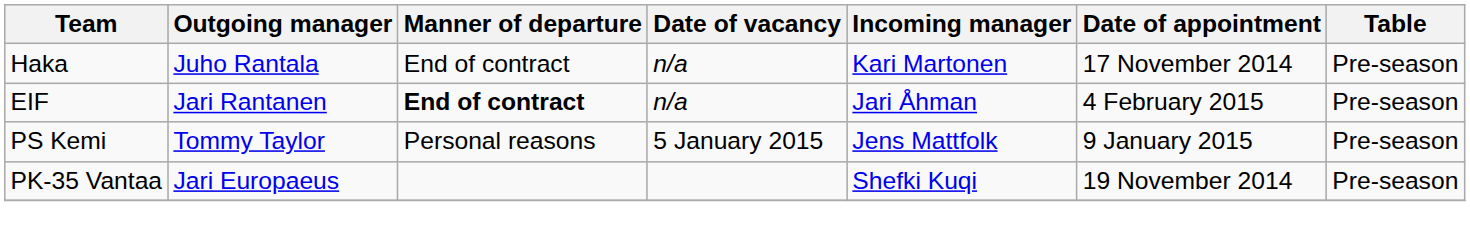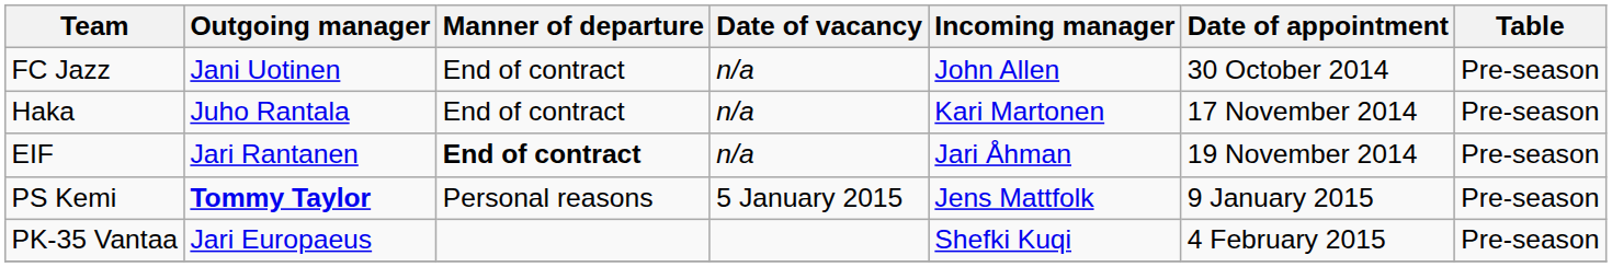+ row: FC Jazz | Jani Uotinen | End of contract | n/a | John Allen | 30 October 2014 | Pre-season
EIF | Date of appointment: 4 February 2015 -> 19 November 2014
PS Kemi | Outgoing manager: normal -> bold
PK-35 Vantaa | Date of appointment: 19 November 2014 -> 4 February 2015
